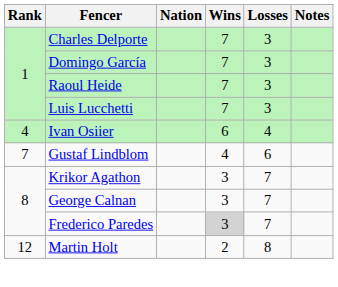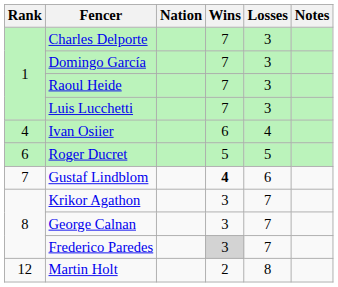+ row: 6 | Roger Ducret | 5 | 5
Gustaf Lindblom | Wins: normal -> bold
